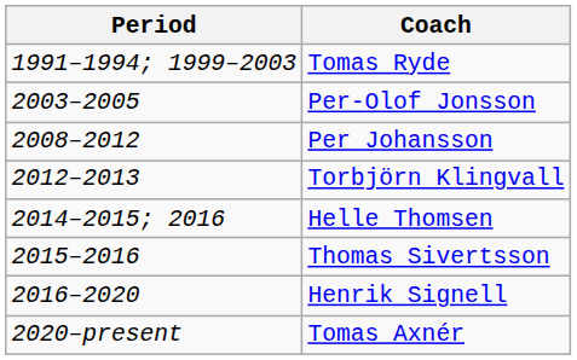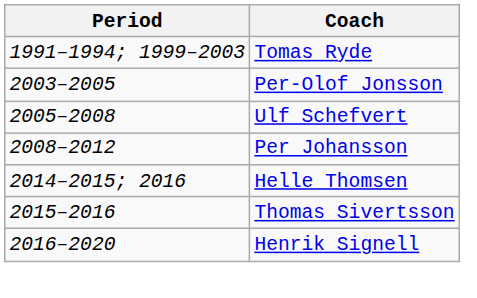+ row: 2005–2008 | Ulf Schefvert
- row: 2012–2013 | Torbjörn Klingvall
- row: 2020–present | Tomas Axnér
